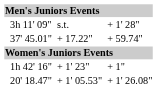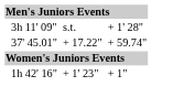- row: 20' 18.47" | + 1' 05.53" | + 1' 26.08"
